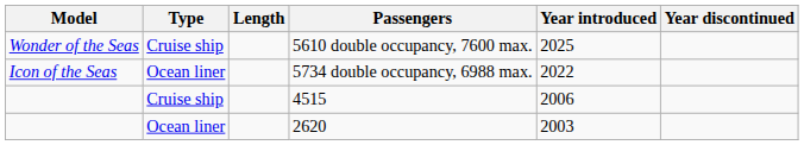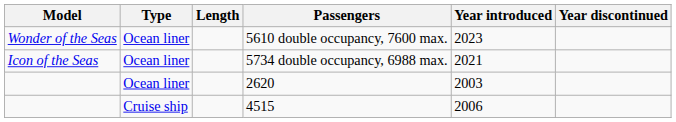5610 double occupancy, 7600 max. | Type: Cruise ship -> Ocean liner
5610 double occupancy, 7600 max. | Year introduced: 2025 -> 2023
5734 double occupancy, 6988 max. | Year introduced: 2022 -> 2021
rows swapped: 2620 <-> 4515
